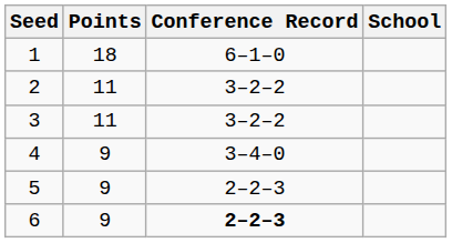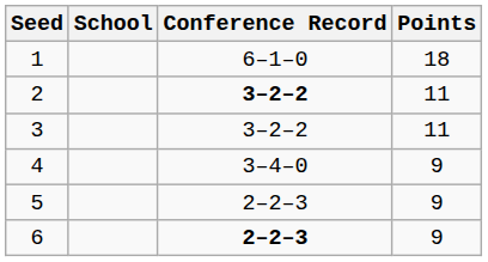columns swapped: School <-> Points
2 | Conference Record: normal -> bold
